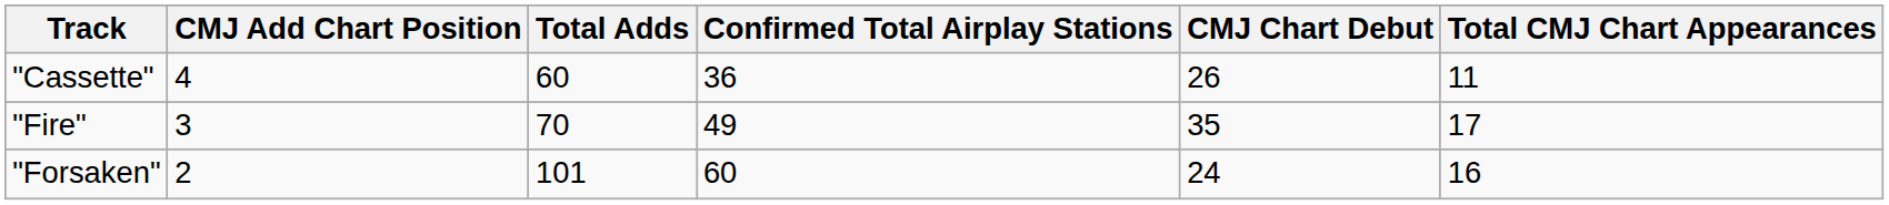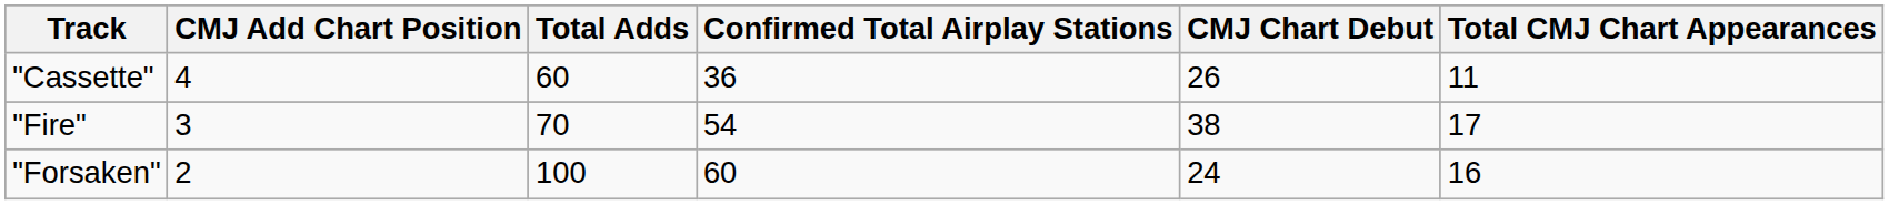"Fire" | Confirmed Total Airplay Stations: 49 -> 54
"Fire" | CMJ Chart Debut: 35 -> 38
"Forsaken" | Total Adds: 101 -> 100
